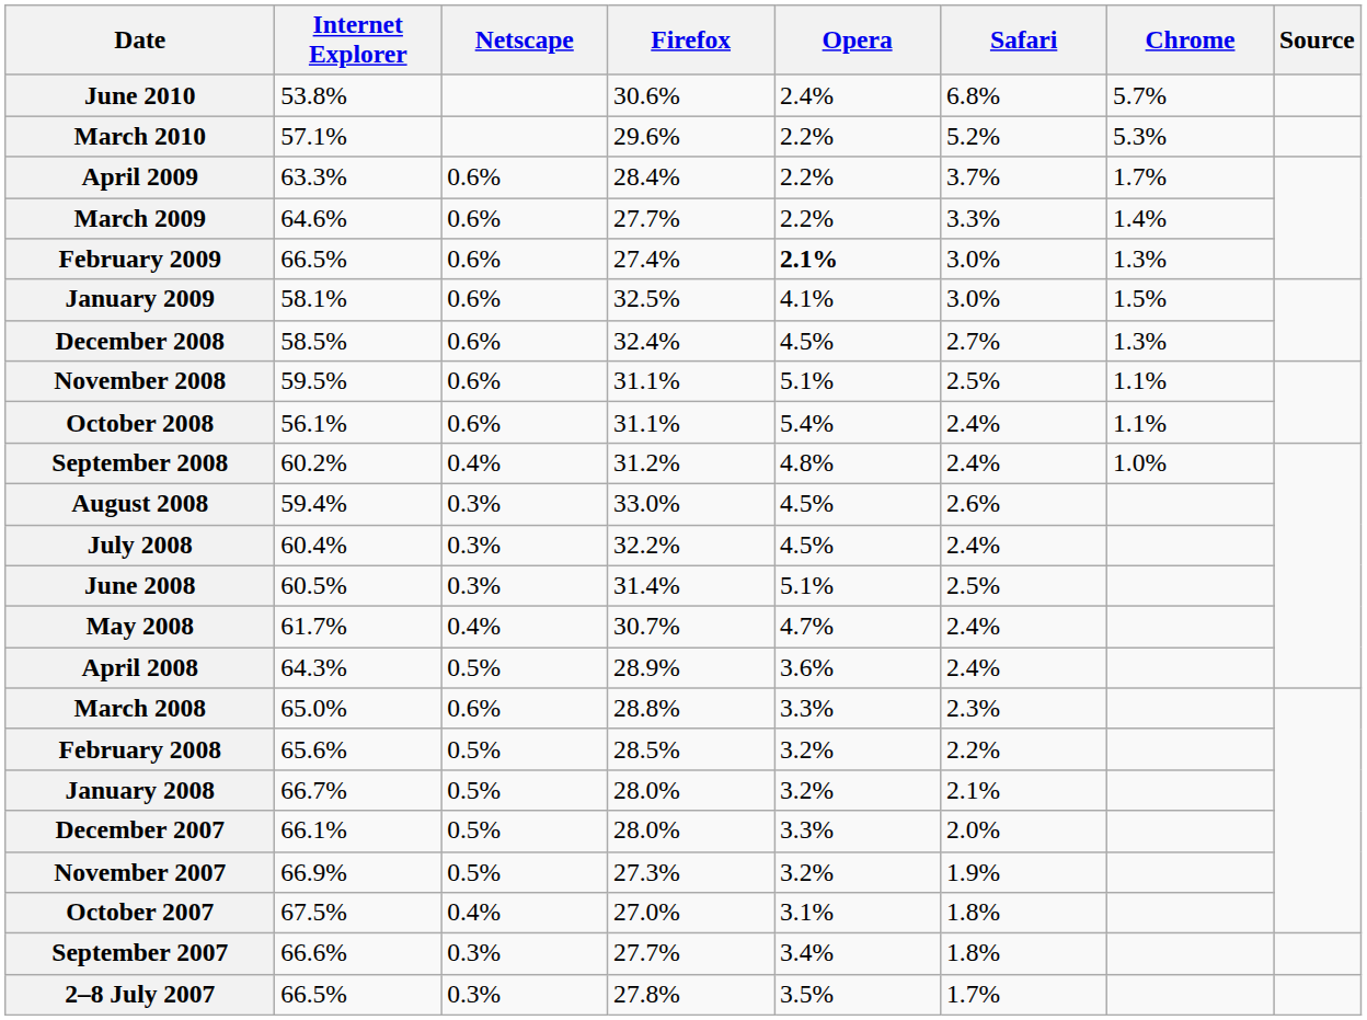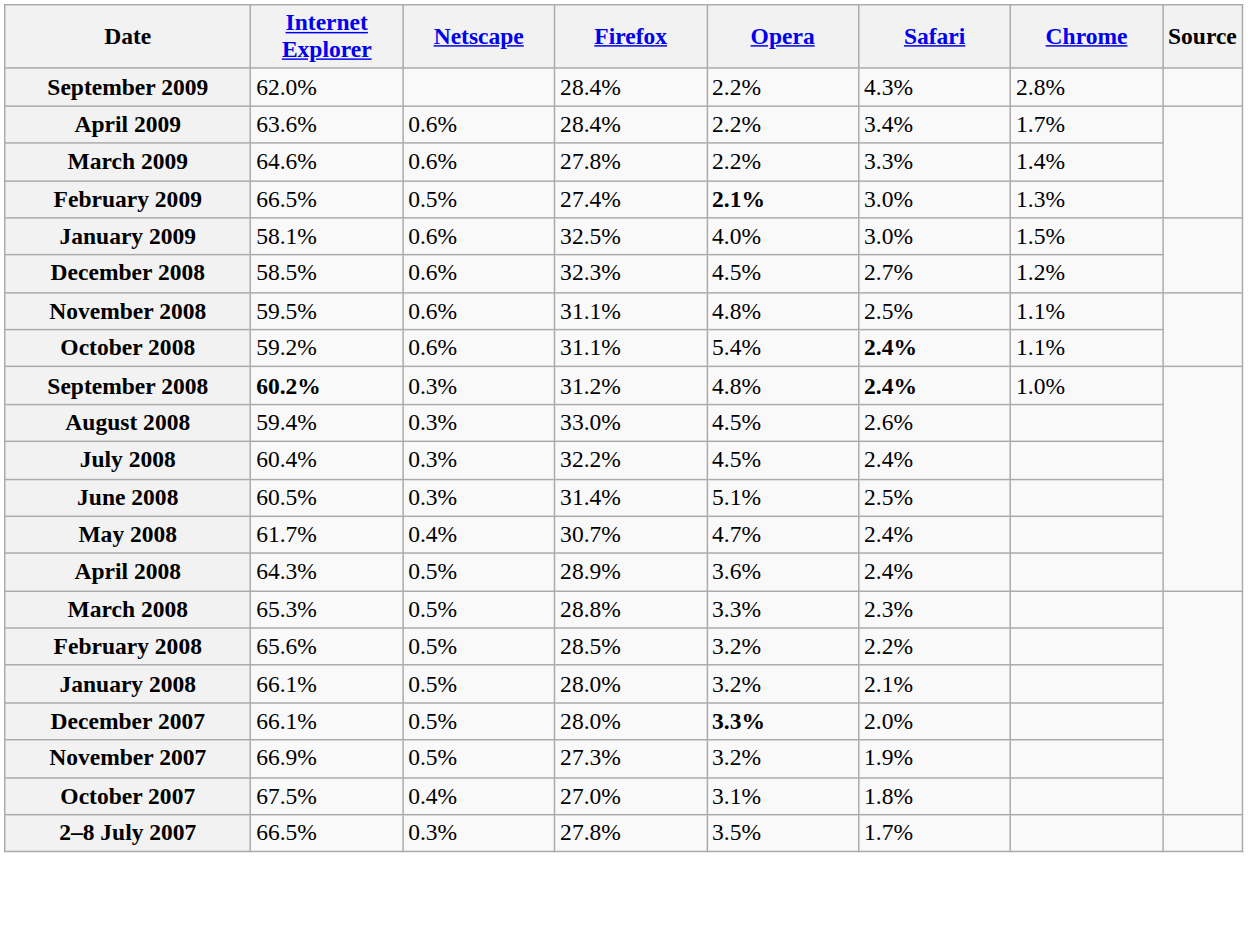- row: June 2010 | 53.8% | 30.6% | 2.4% | 6.8% | 5.7%
- row: March 2010 | 57.1% | 29.6% | 2.2% | 5.2% | 5.3%
+ row: September 2009 | 62.0% | 28.4% | 2.2% | 4.3% | 2.8%
April 2009 | Internet Explorer: 63.3% -> 63.6%
April 2009 | Safari: 3.7% -> 3.4%
March 2009 | Firefox: 27.7% -> 27.8%
February 2009 | Netscape: 0.6% -> 0.5%
January 2009 | Opera: 4.1% -> 4.0%
December 2008 | Firefox: 32.4% -> 32.3%
December 2008 | Chrome: 1.3% -> 1.2%
November 2008 | Opera: 5.1% -> 4.8%
October 2008 | Internet Explorer: 56.1% -> 59.2%
October 2008 | Safari: normal -> bold
September 2008 | Internet Explorer: normal -> bold
September 2008 | Netscape: 0.4% -> 0.3%
September 2008 | Safari: normal -> bold
March 2008 | Internet Explorer: 65.0% -> 65.3%
March 2008 | Netscape: 0.6% -> 0.5%
January 2008 | Internet Explorer: 66.7% -> 66.1%
December 2007 | Opera: normal -> bold
- row: September 2007 | 66.6% | 0.3% | 27.7% | 3.4% | 1.8%
